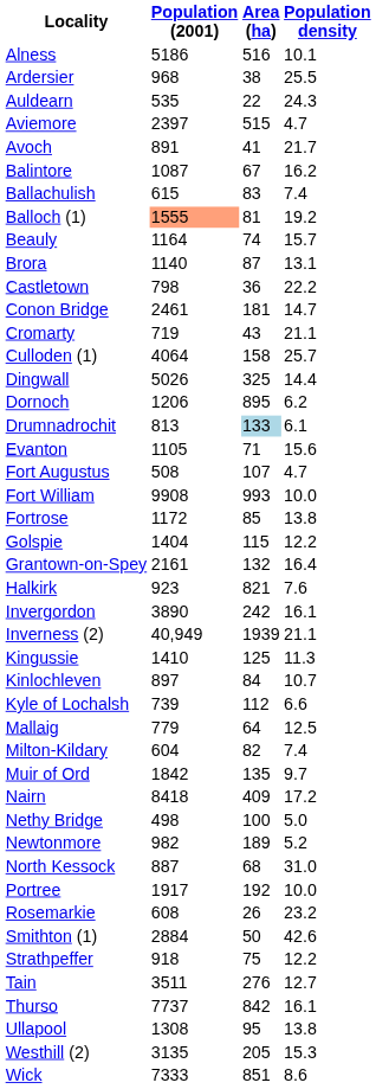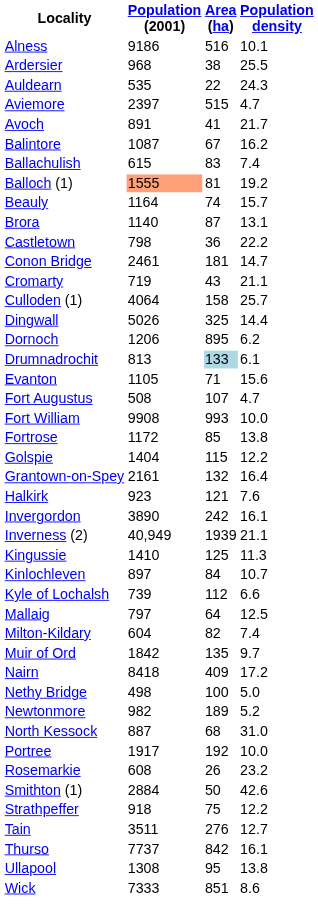Alness | Population (2001): 5186 -> 9186
Halkirk | Area (ha): 821 -> 121
Mallaig | Population (2001): 779 -> 797
- row: Westhill (2) | 3135 | 205 | 15.3
